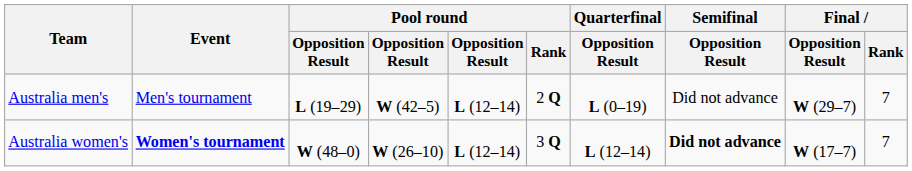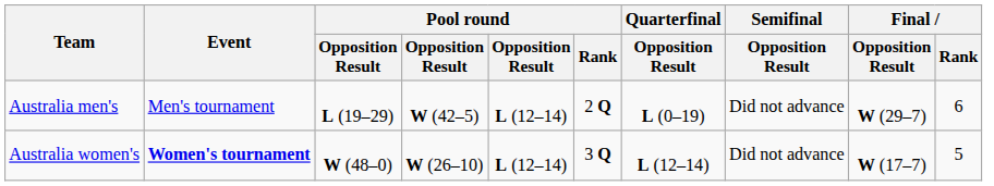Australia men's | Final / Rank: 7 -> 6
Australia women's | Semifinal / Opposition Result: bold -> normal
Australia women's | Final / Rank: 7 -> 5
